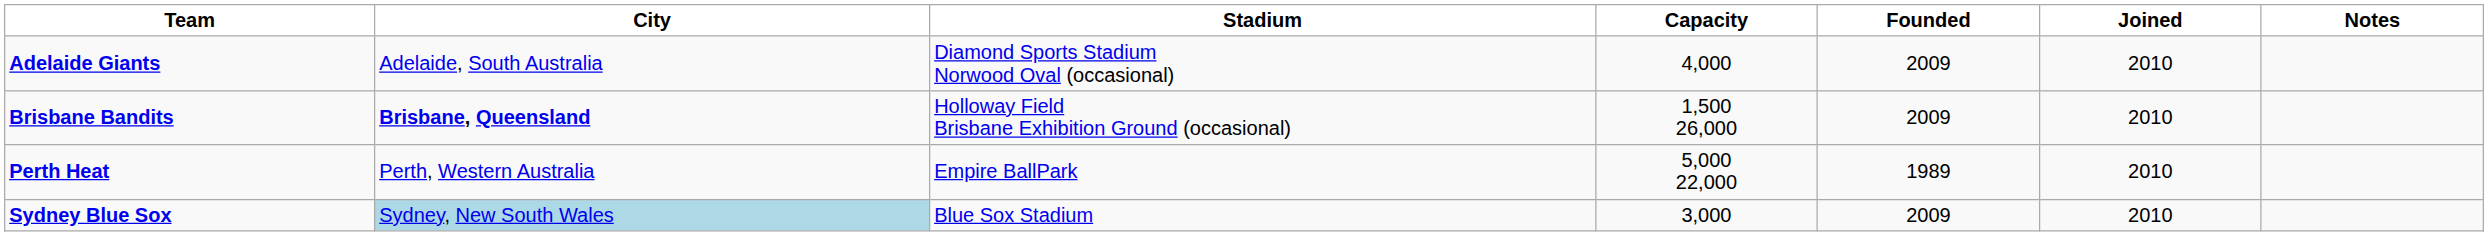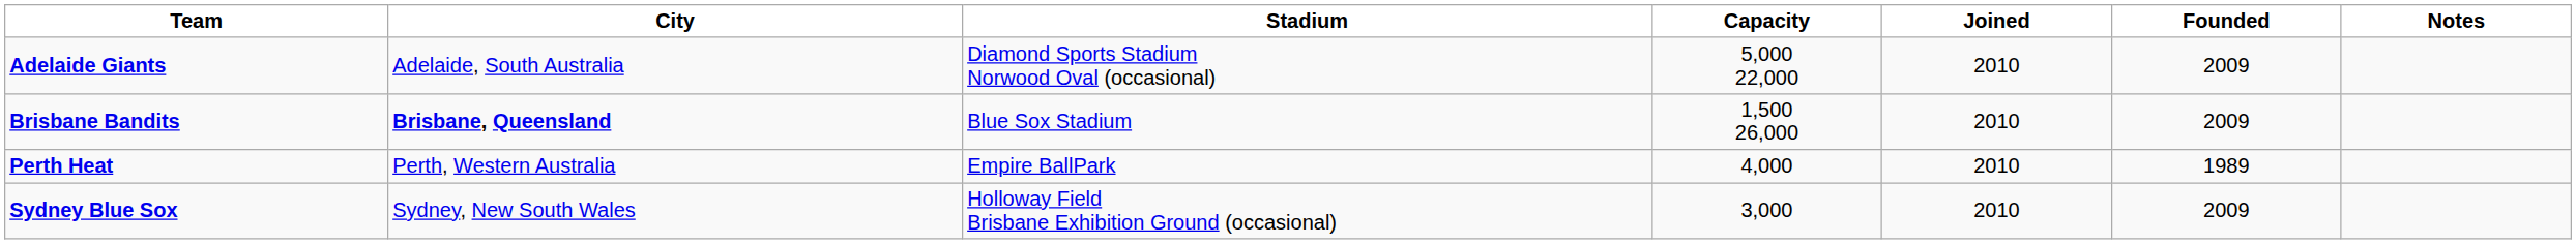columns swapped: Founded <-> Joined
Adelaide Giants | Capacity: 4,000 -> 5,000 22,000
Brisbane Bandits | Stadium: Holloway Field Brisbane Exhibition Ground (occasional) -> Blue Sox Stadium
Perth Heat | Capacity: 5,000 22,000 -> 4,000
Sydney Blue Sox | City: lightblue background -> no background
Sydney Blue Sox | Stadium: Blue Sox Stadium -> Holloway Field Brisbane Exhibition Ground (occasional)
